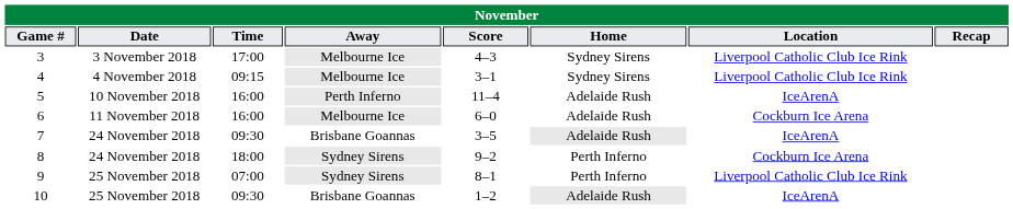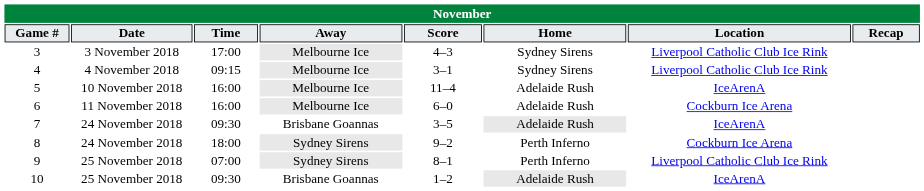5 | Away: Perth Inferno -> Melbourne Ice
